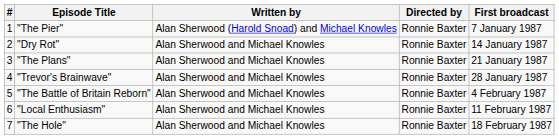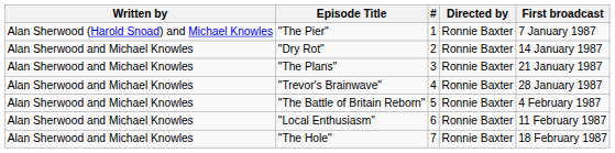columns swapped: # <-> Written by
